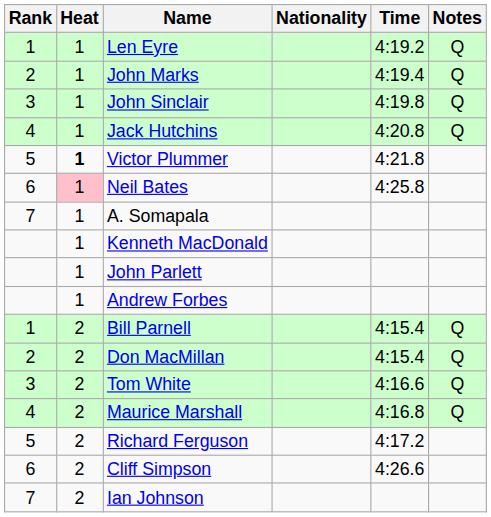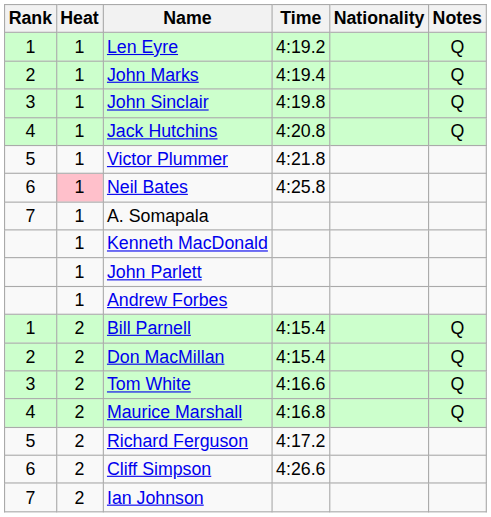columns swapped: Nationality <-> Time
Victor Plummer | Heat: bold -> normal
